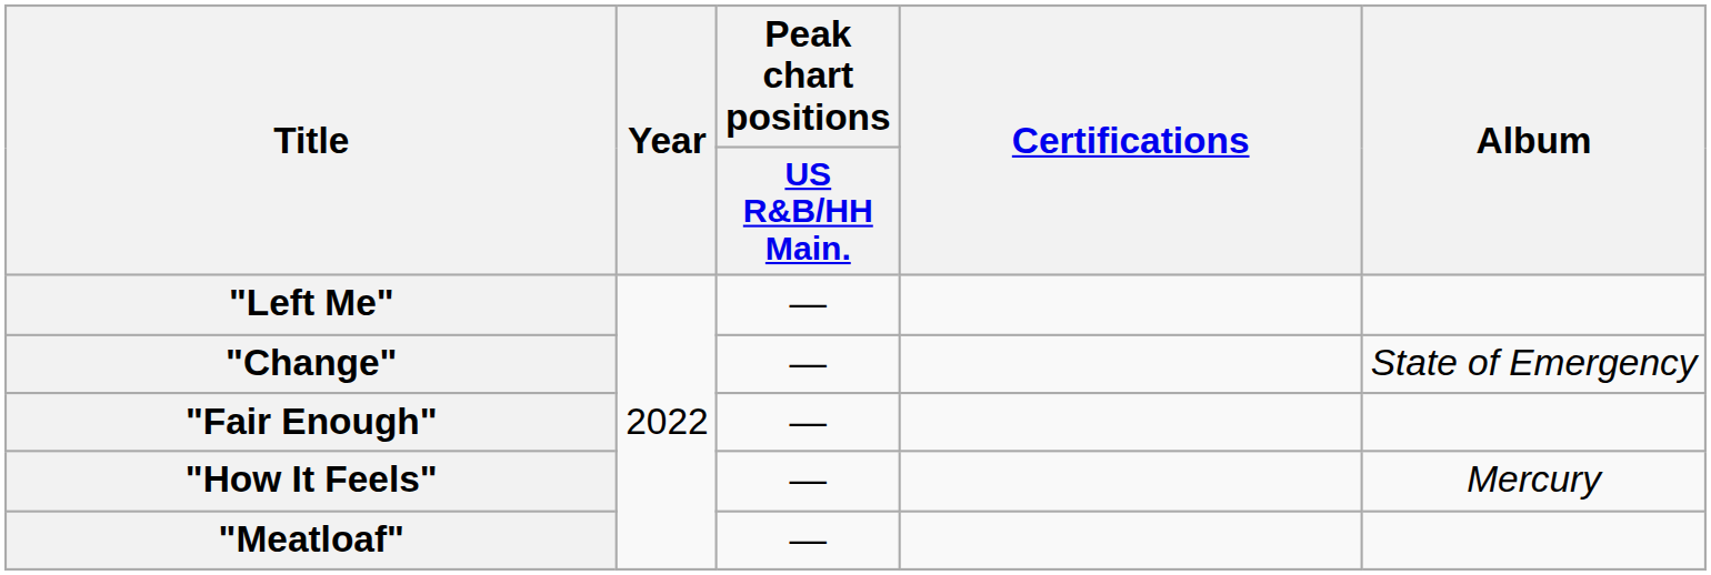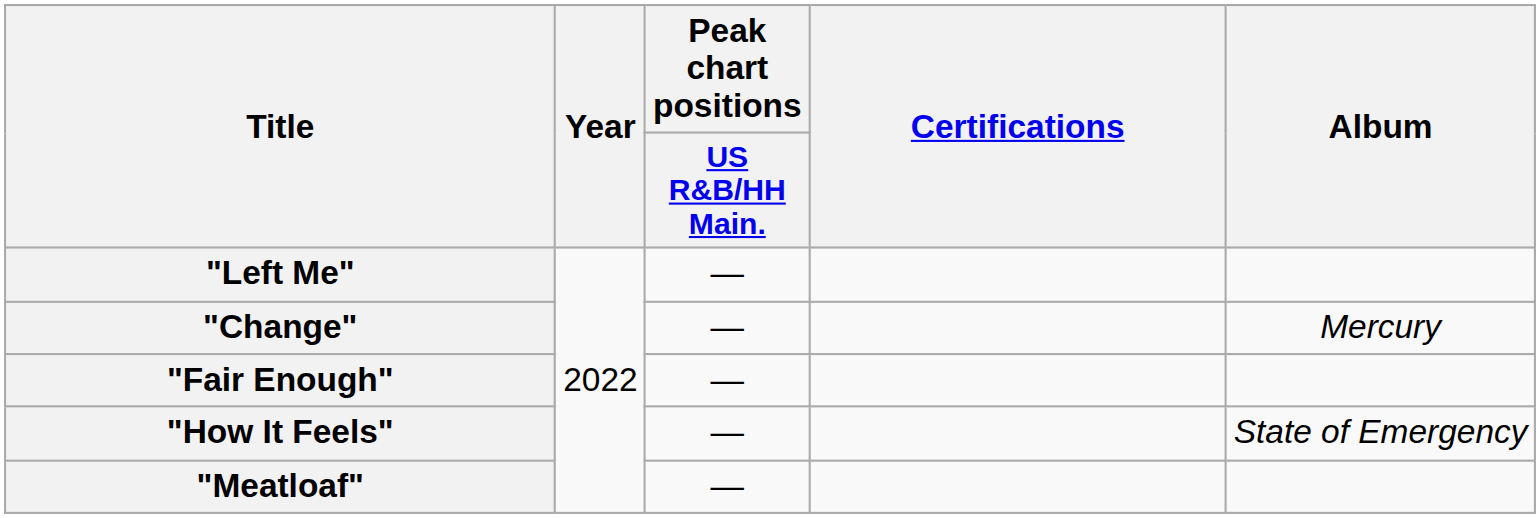"Change" | Album: State of Emergency -> Mercury
"How It Feels" | Album: Mercury -> State of Emergency
